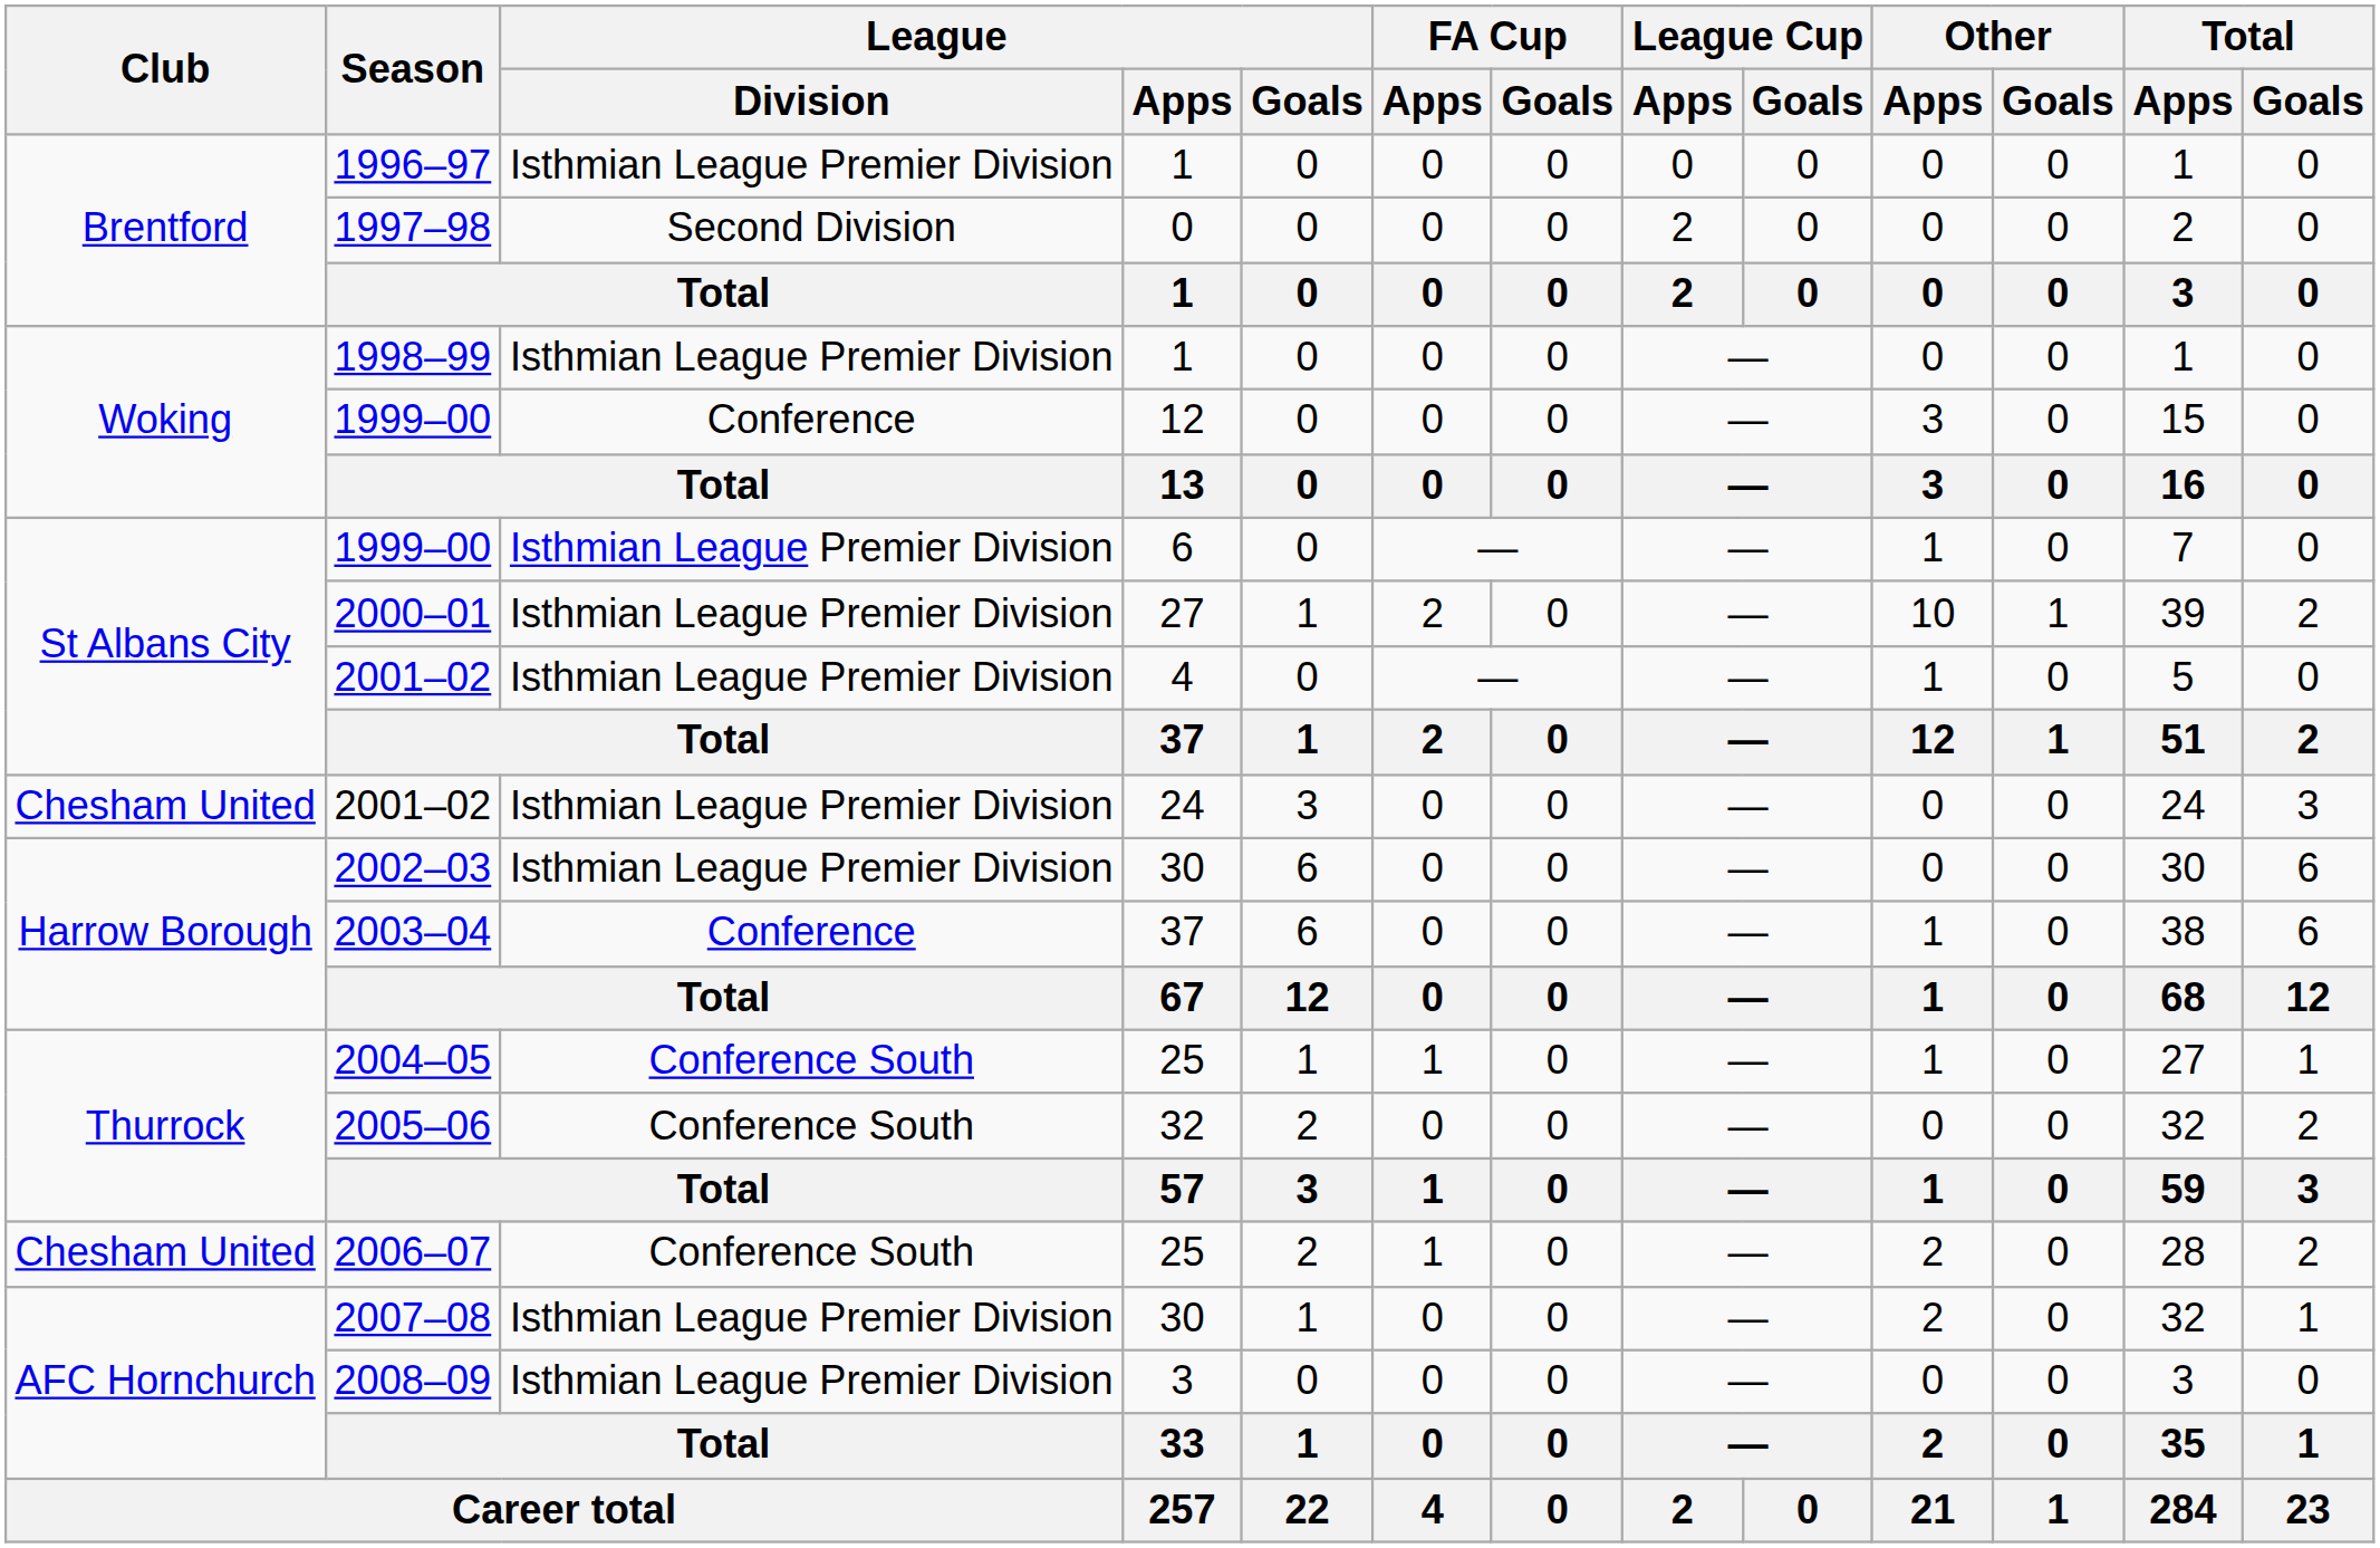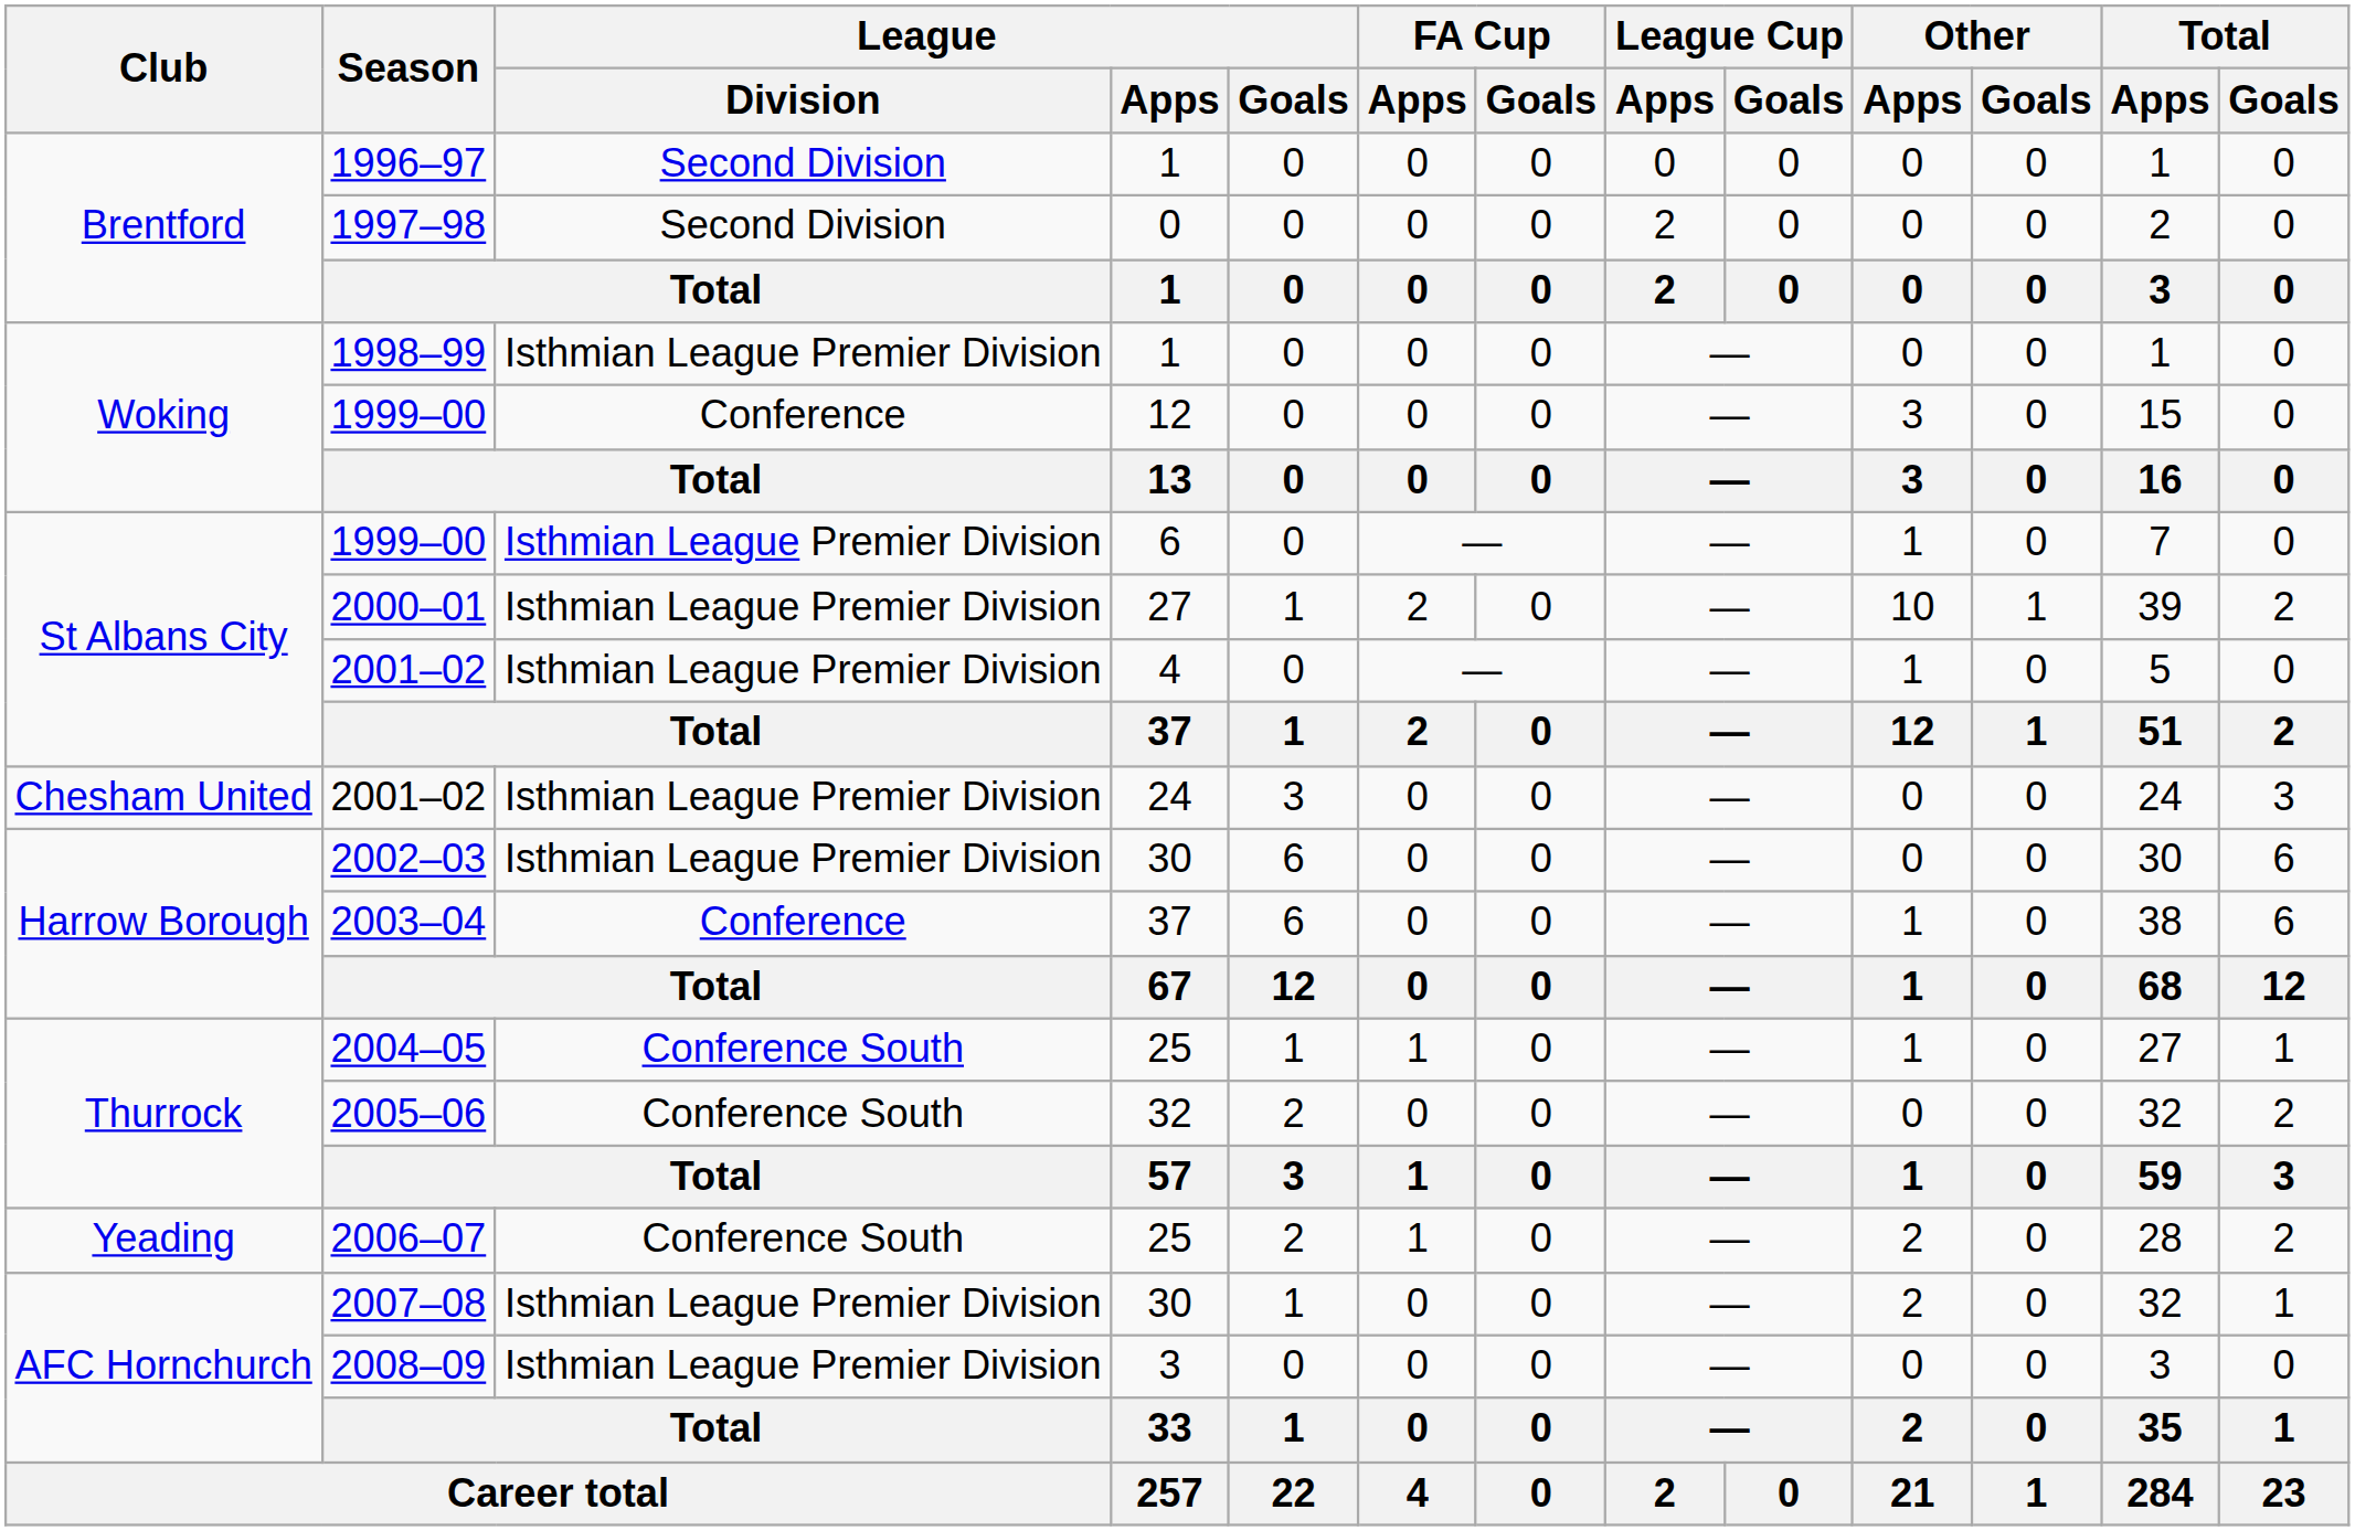1996–97 | League / Division: Isthmian League Premier Division -> Second Division
2006–07 | Club: Chesham United -> Yeading
